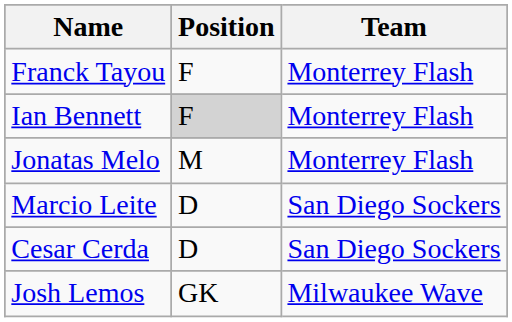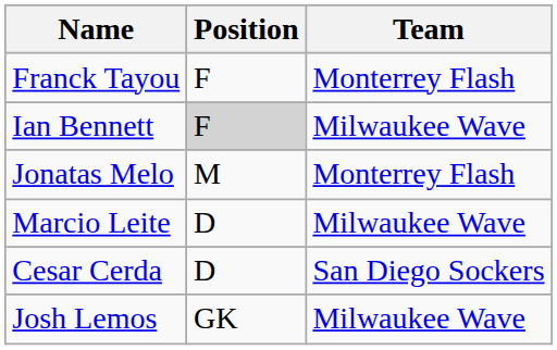Ian Bennett | Team: Monterrey Flash -> Milwaukee Wave
Marcio Leite | Team: San Diego Sockers -> Milwaukee Wave
